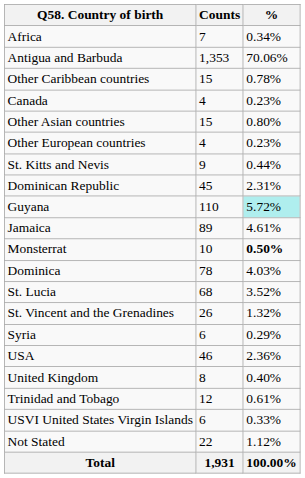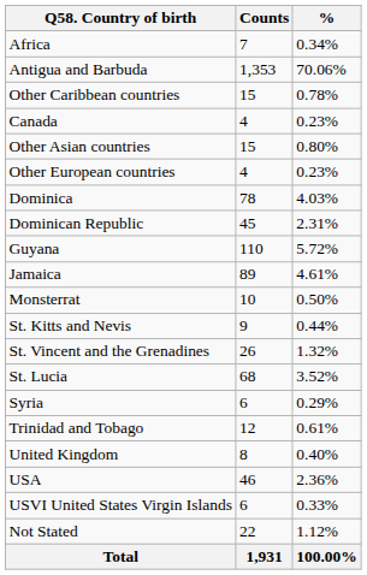rows swapped: Dominica <-> St. Kitts and Nevis
Guyana | %: paleturquoise background -> no background
Monsterrat | %: bold -> normal
rows swapped: St. Lucia <-> St. Vincent and the Grenadines
rows swapped: Trinidad and Tobago <-> USA
